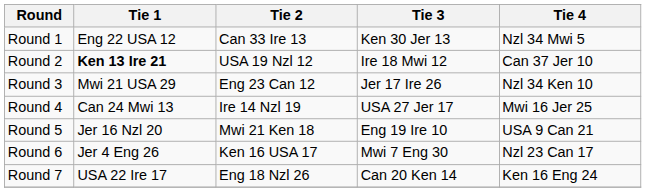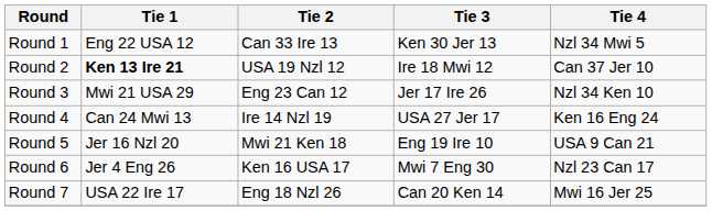Round 4 | Tie 4: Mwi 16 Jer 25 -> Ken 16 Eng 24
Round 7 | Tie 4: Ken 16 Eng 24 -> Mwi 16 Jer 25
